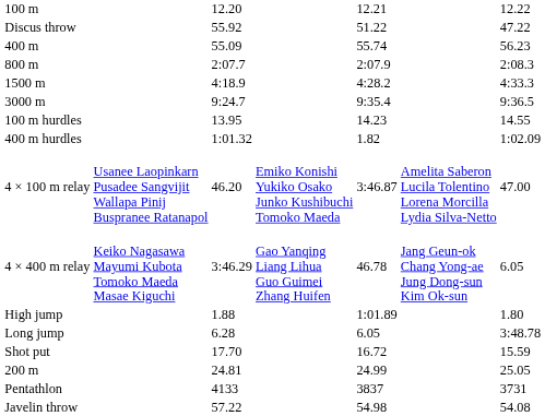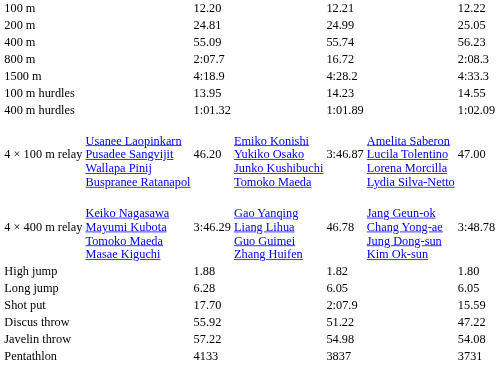rows swapped: 200 m <-> Discus throw
800 m | column 5: 2:07.9 -> 16.72
- row: 3000 m | 9:24.7 | 9:35.4 | 9:36.5
400 m hurdles | column 5: 1.82 -> 1:01.89
4 × 400 m relay | column 7: 6.05 -> 3:48.78
High jump | column 5: 1:01.89 -> 1.82
Long jump | column 7: 3:48.78 -> 6.05
Shot put | column 5: 16.72 -> 2:07.9
rows swapped: Javelin throw <-> Pentathlon
